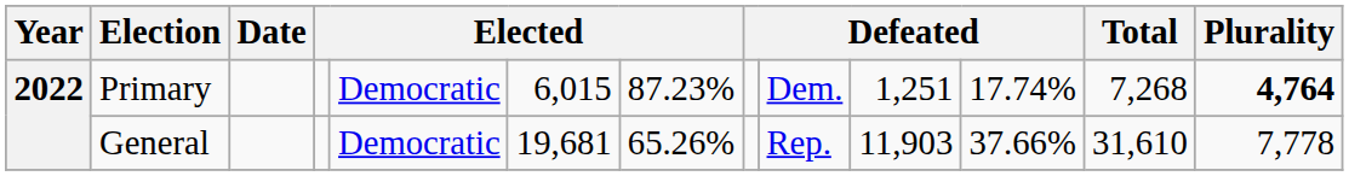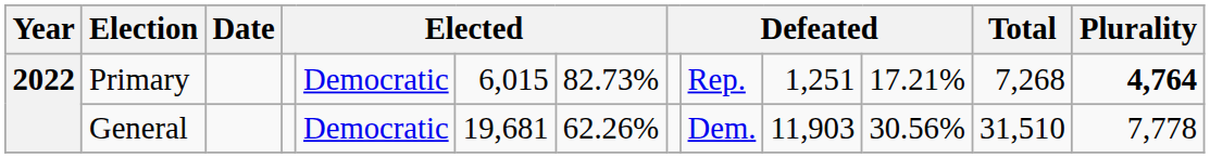Primary | column 7: 87.23% -> 82.73%
Primary | column 9: Dem. -> Rep.
Primary | column 11: 17.74% -> 17.21%
General | column 7: 65.26% -> 62.26%
General | column 9: Rep. -> Dem.
General | column 11: 37.66% -> 30.56%
General | Total: 31,610 -> 31,510
